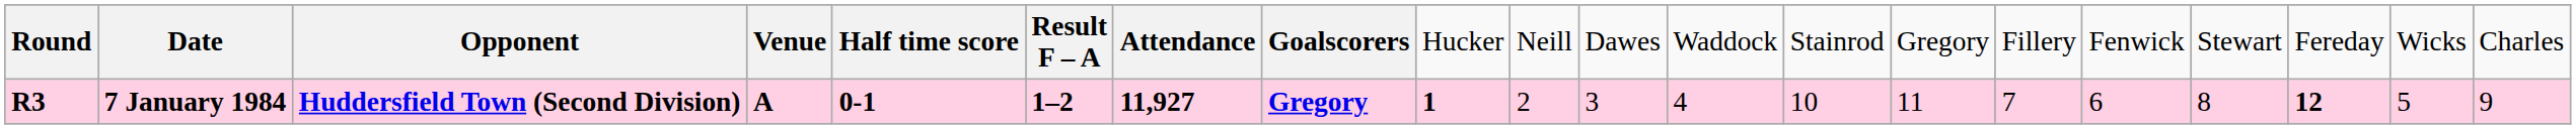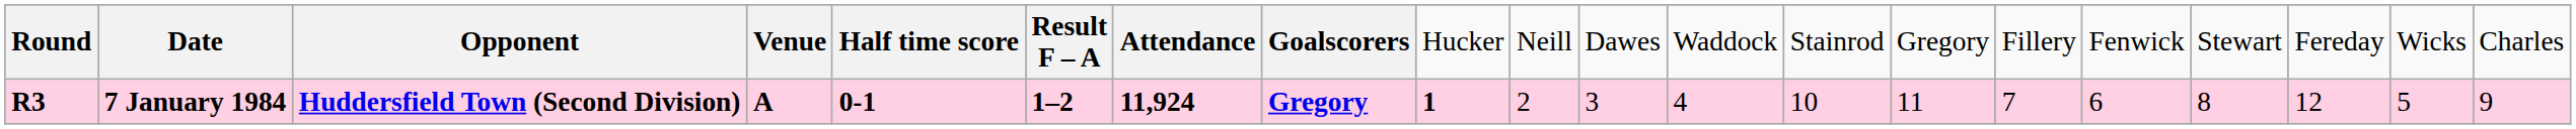7 January 1984 | column 7: 11,927 -> 11,924
7 January 1984 | column 18: bold -> normal
